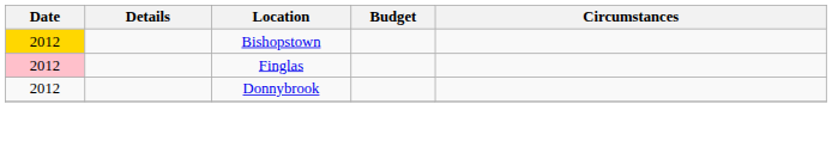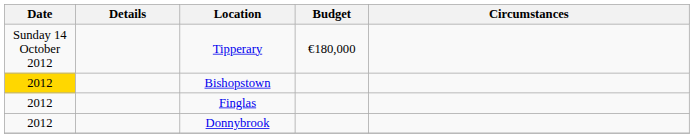+ row: Sunday 14 October 2012 | Tipperary | €180,000
Finglas | Date: pink background -> no background
